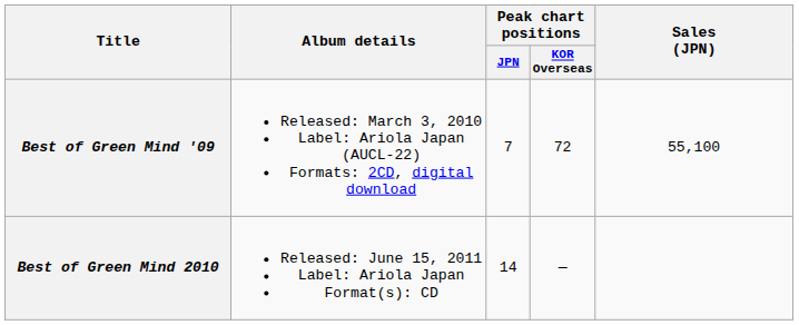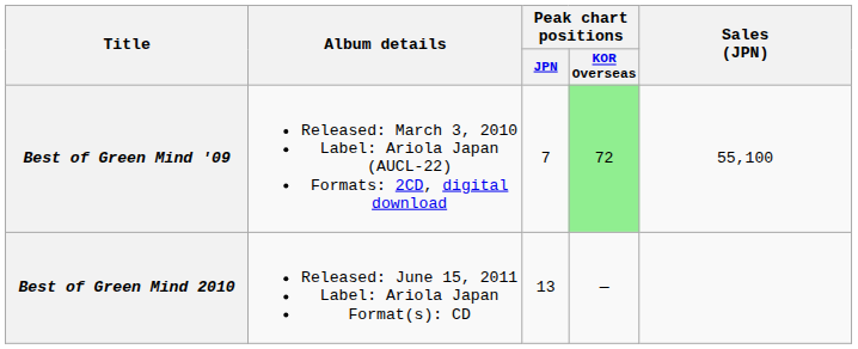Best of Green Mind '09 | Peak chart positions / KOR Overseas: no background -> lightgreen background
Best of Green Mind 2010 | Peak chart positions / JPN: 14 -> 13
